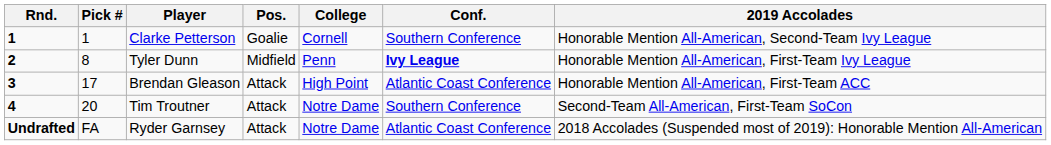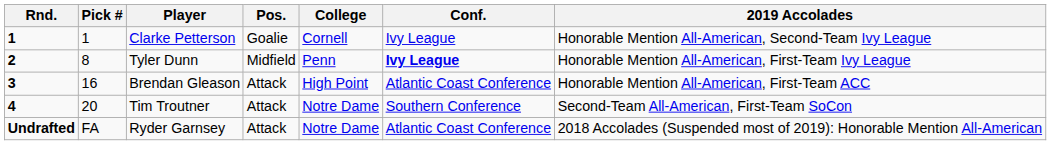Clarke Petterson | Conf.: Southern Conference -> Ivy League
Brendan Gleason | Pick #: 17 -> 16
